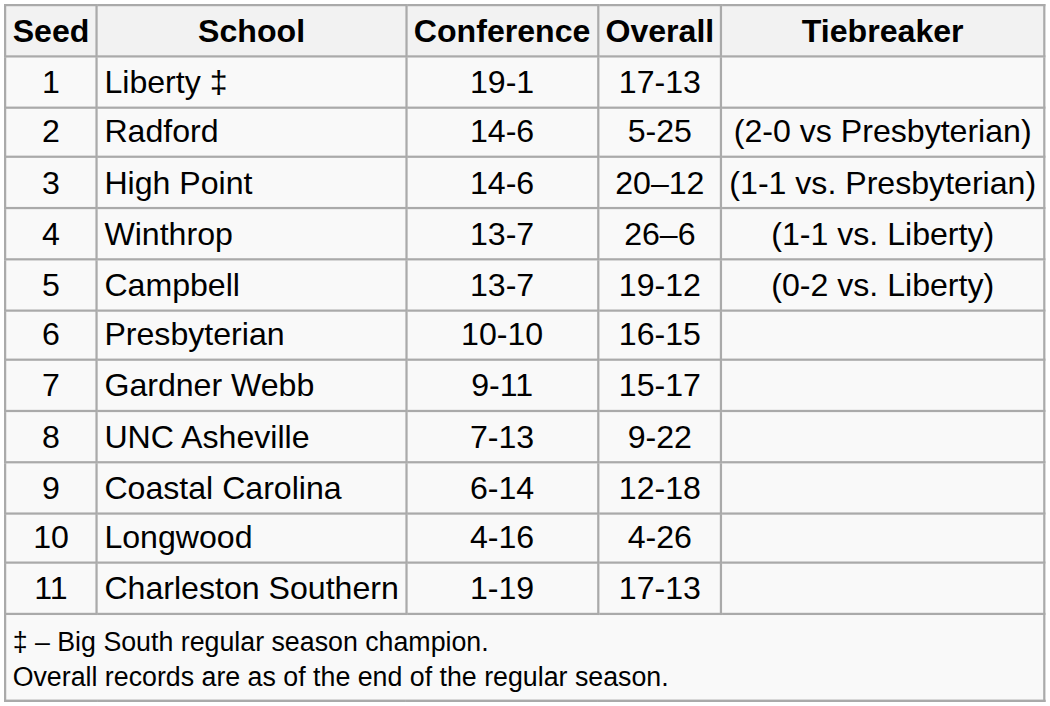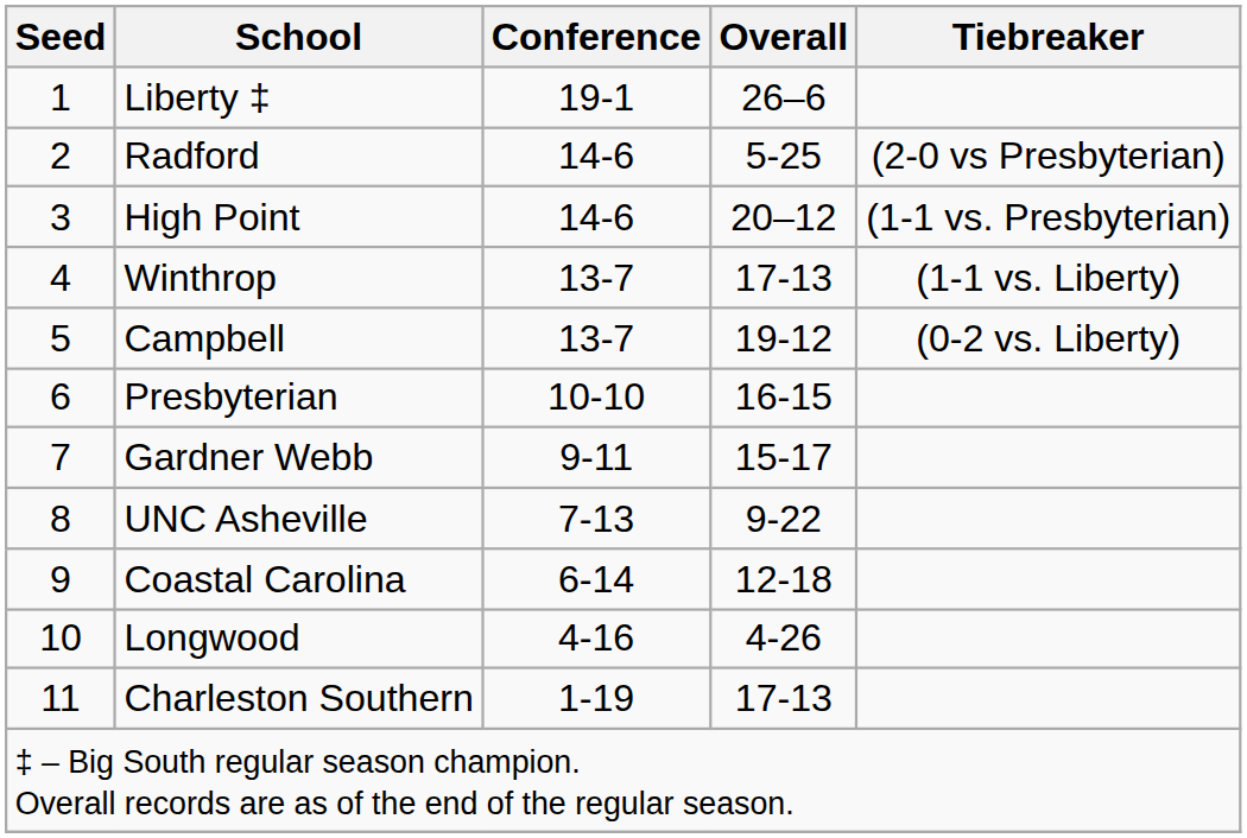Liberty ‡ | Overall: 17-13 -> 26–6
Winthrop | Overall: 26–6 -> 17-13
